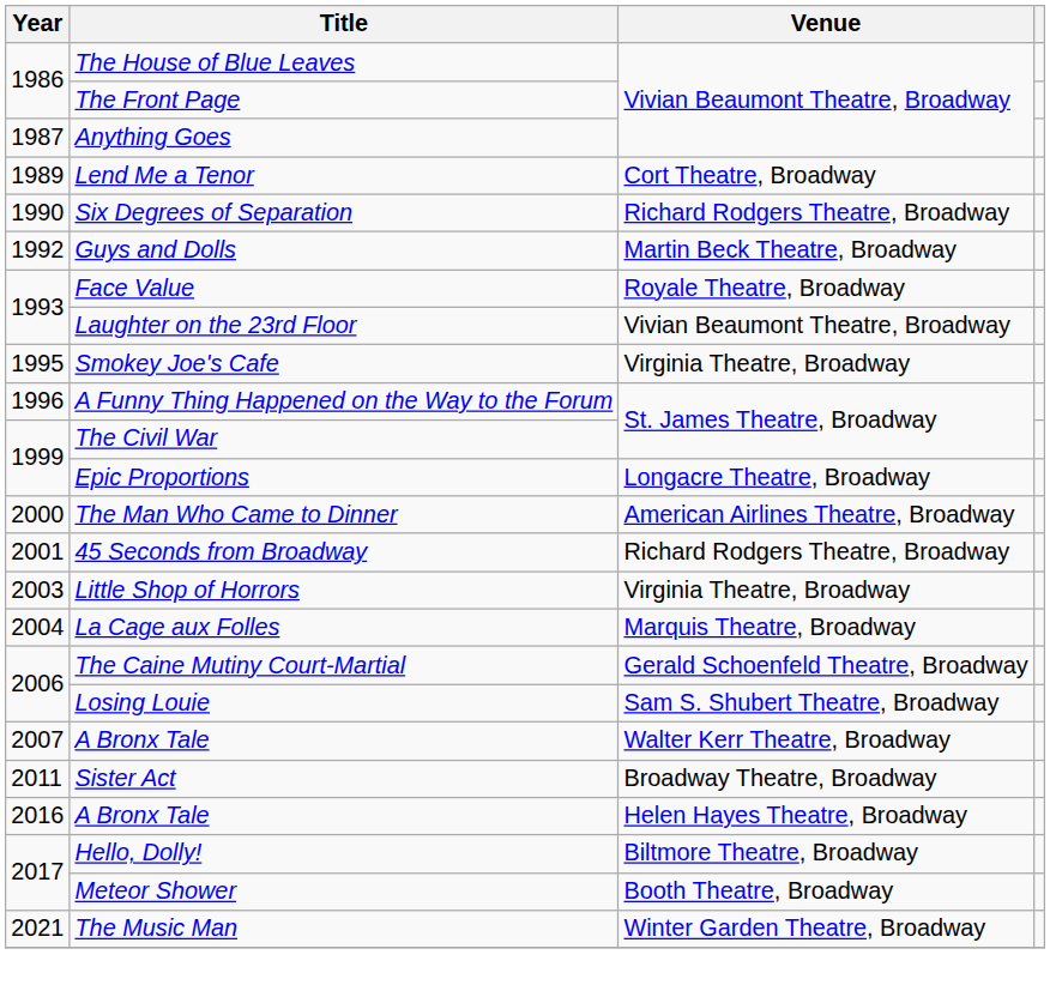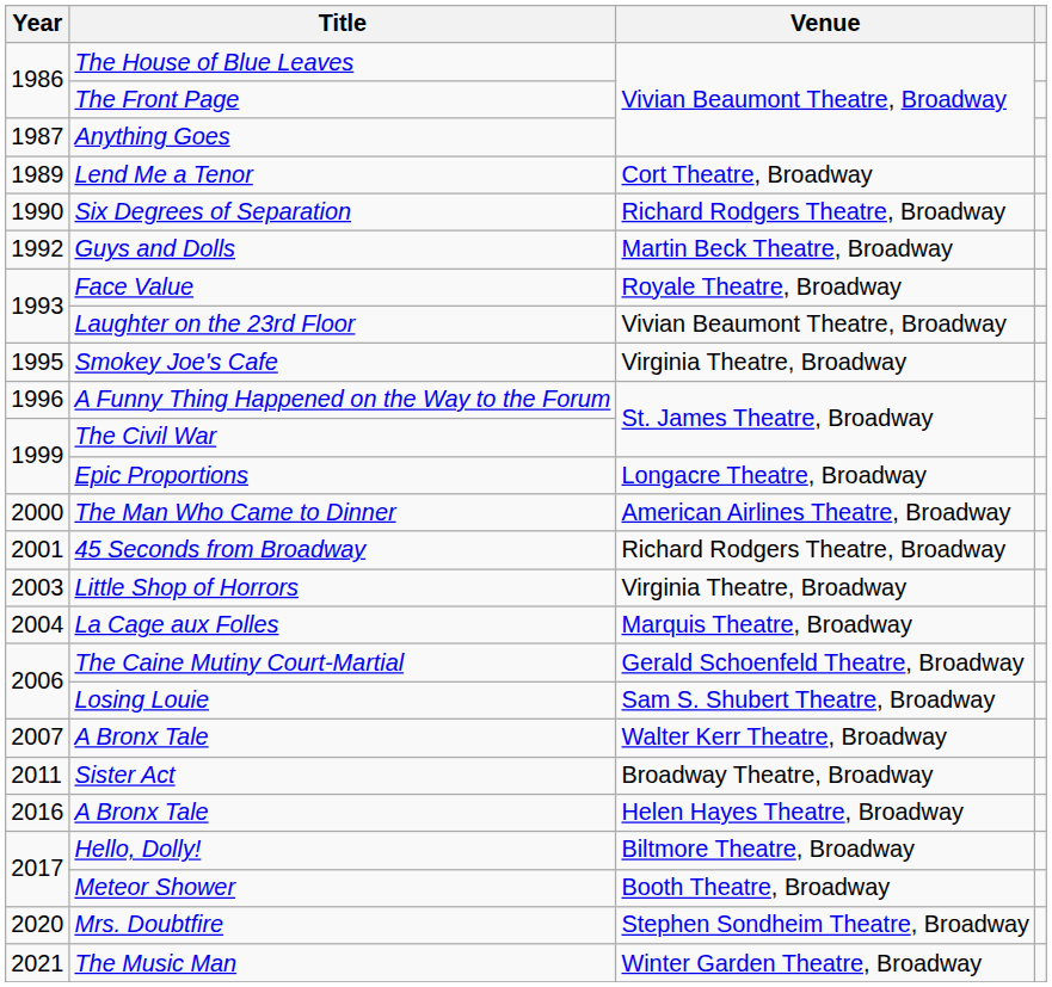+ row: 2020 | Mrs. Doubtfire | Stephen Sondheim Theatre, Broadway
